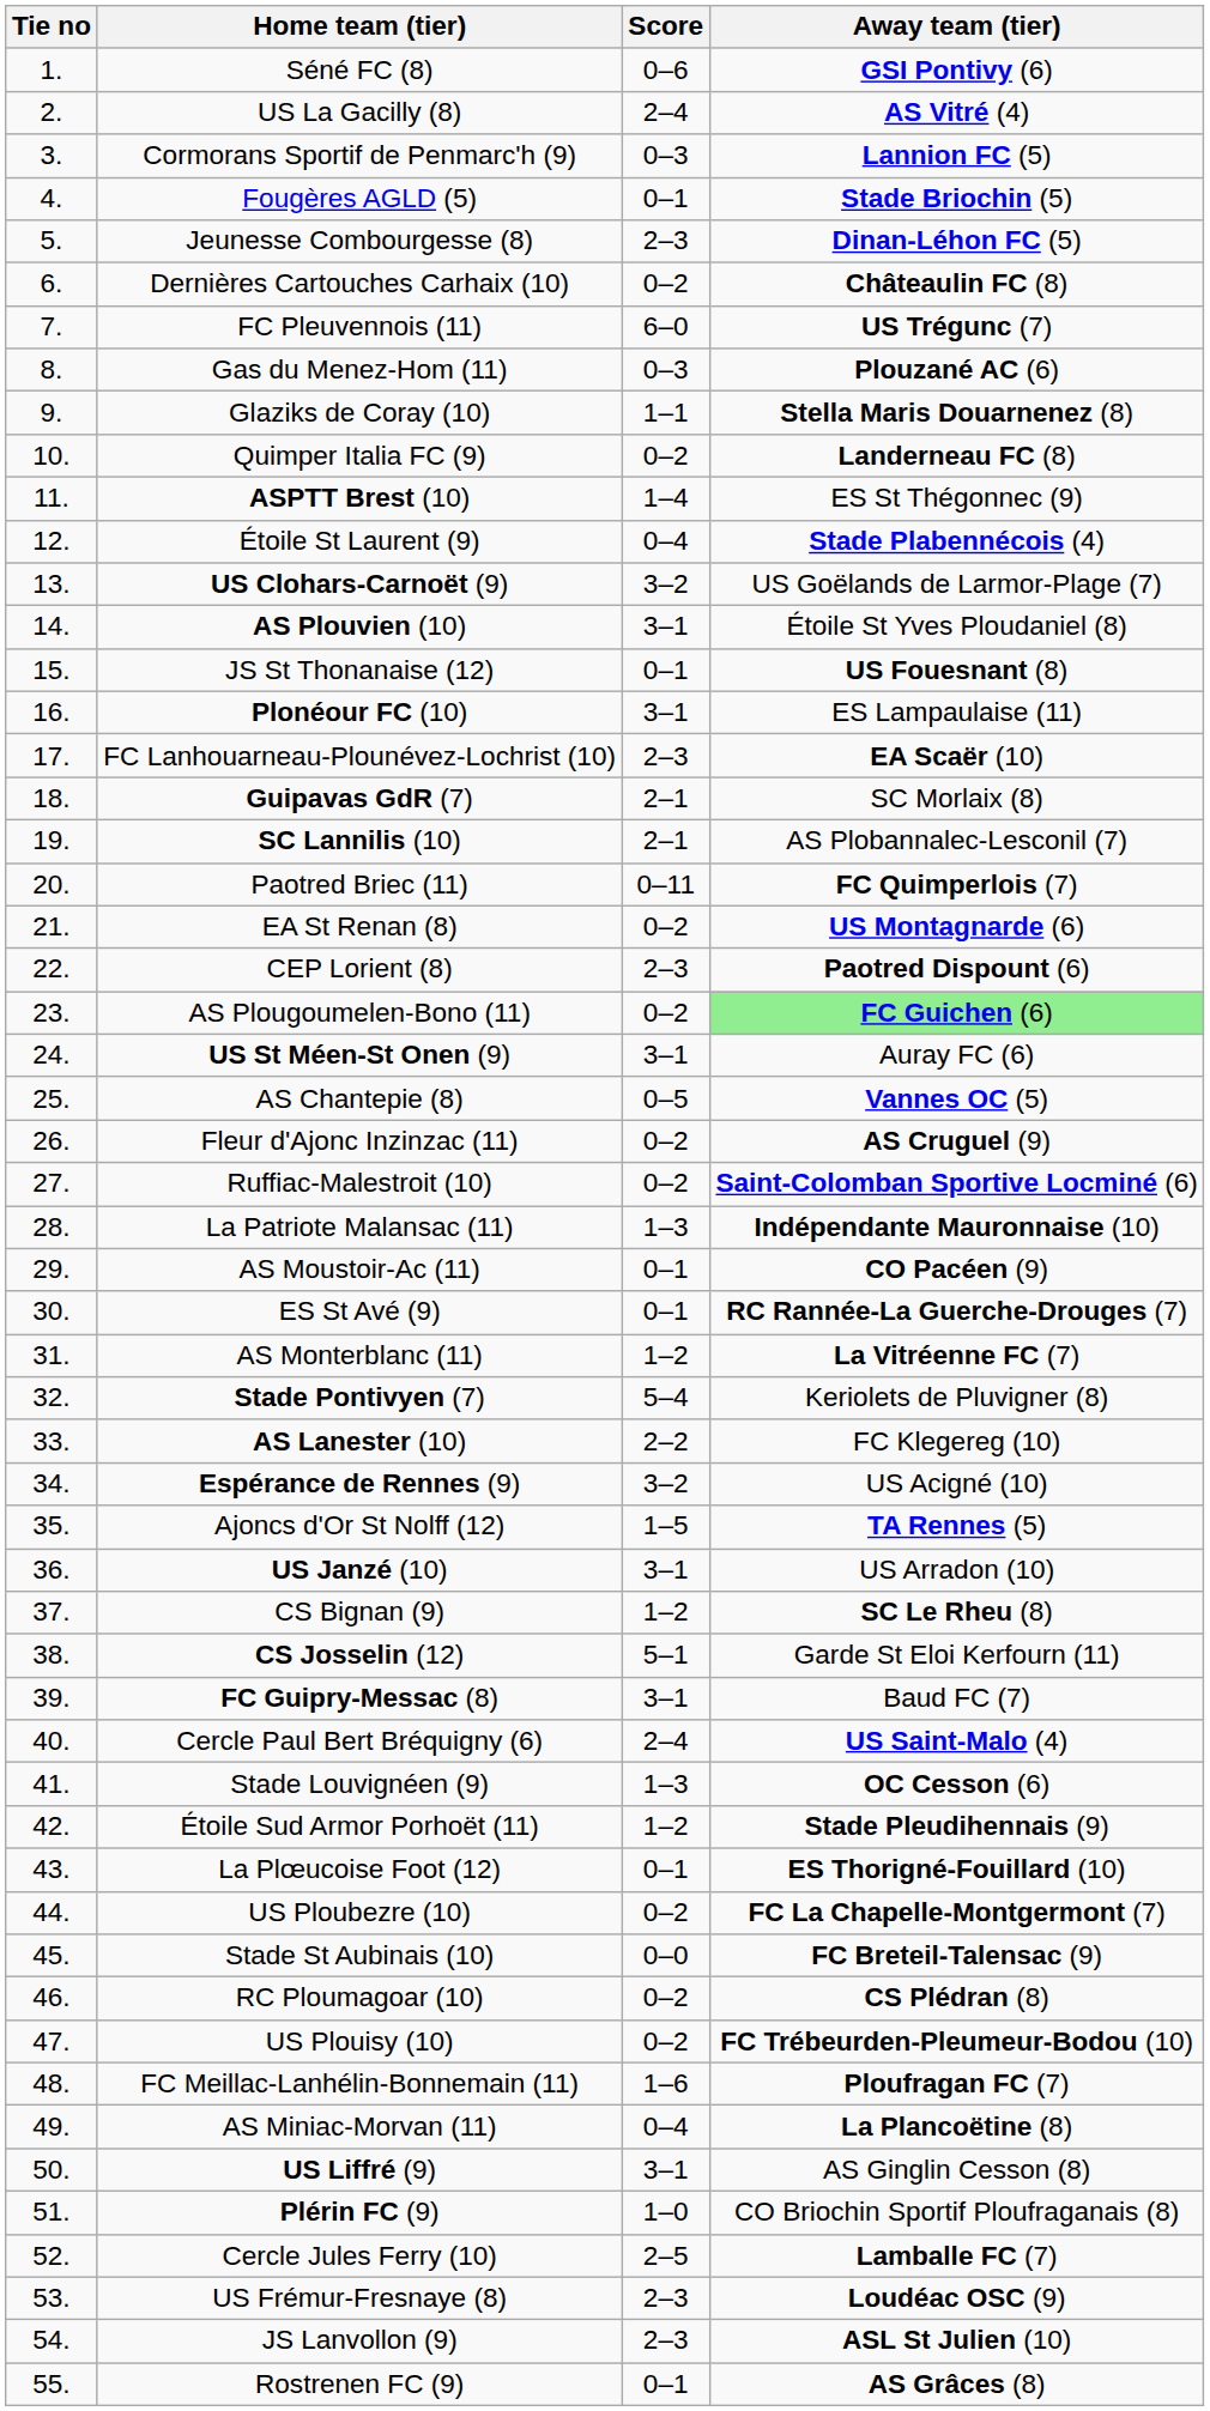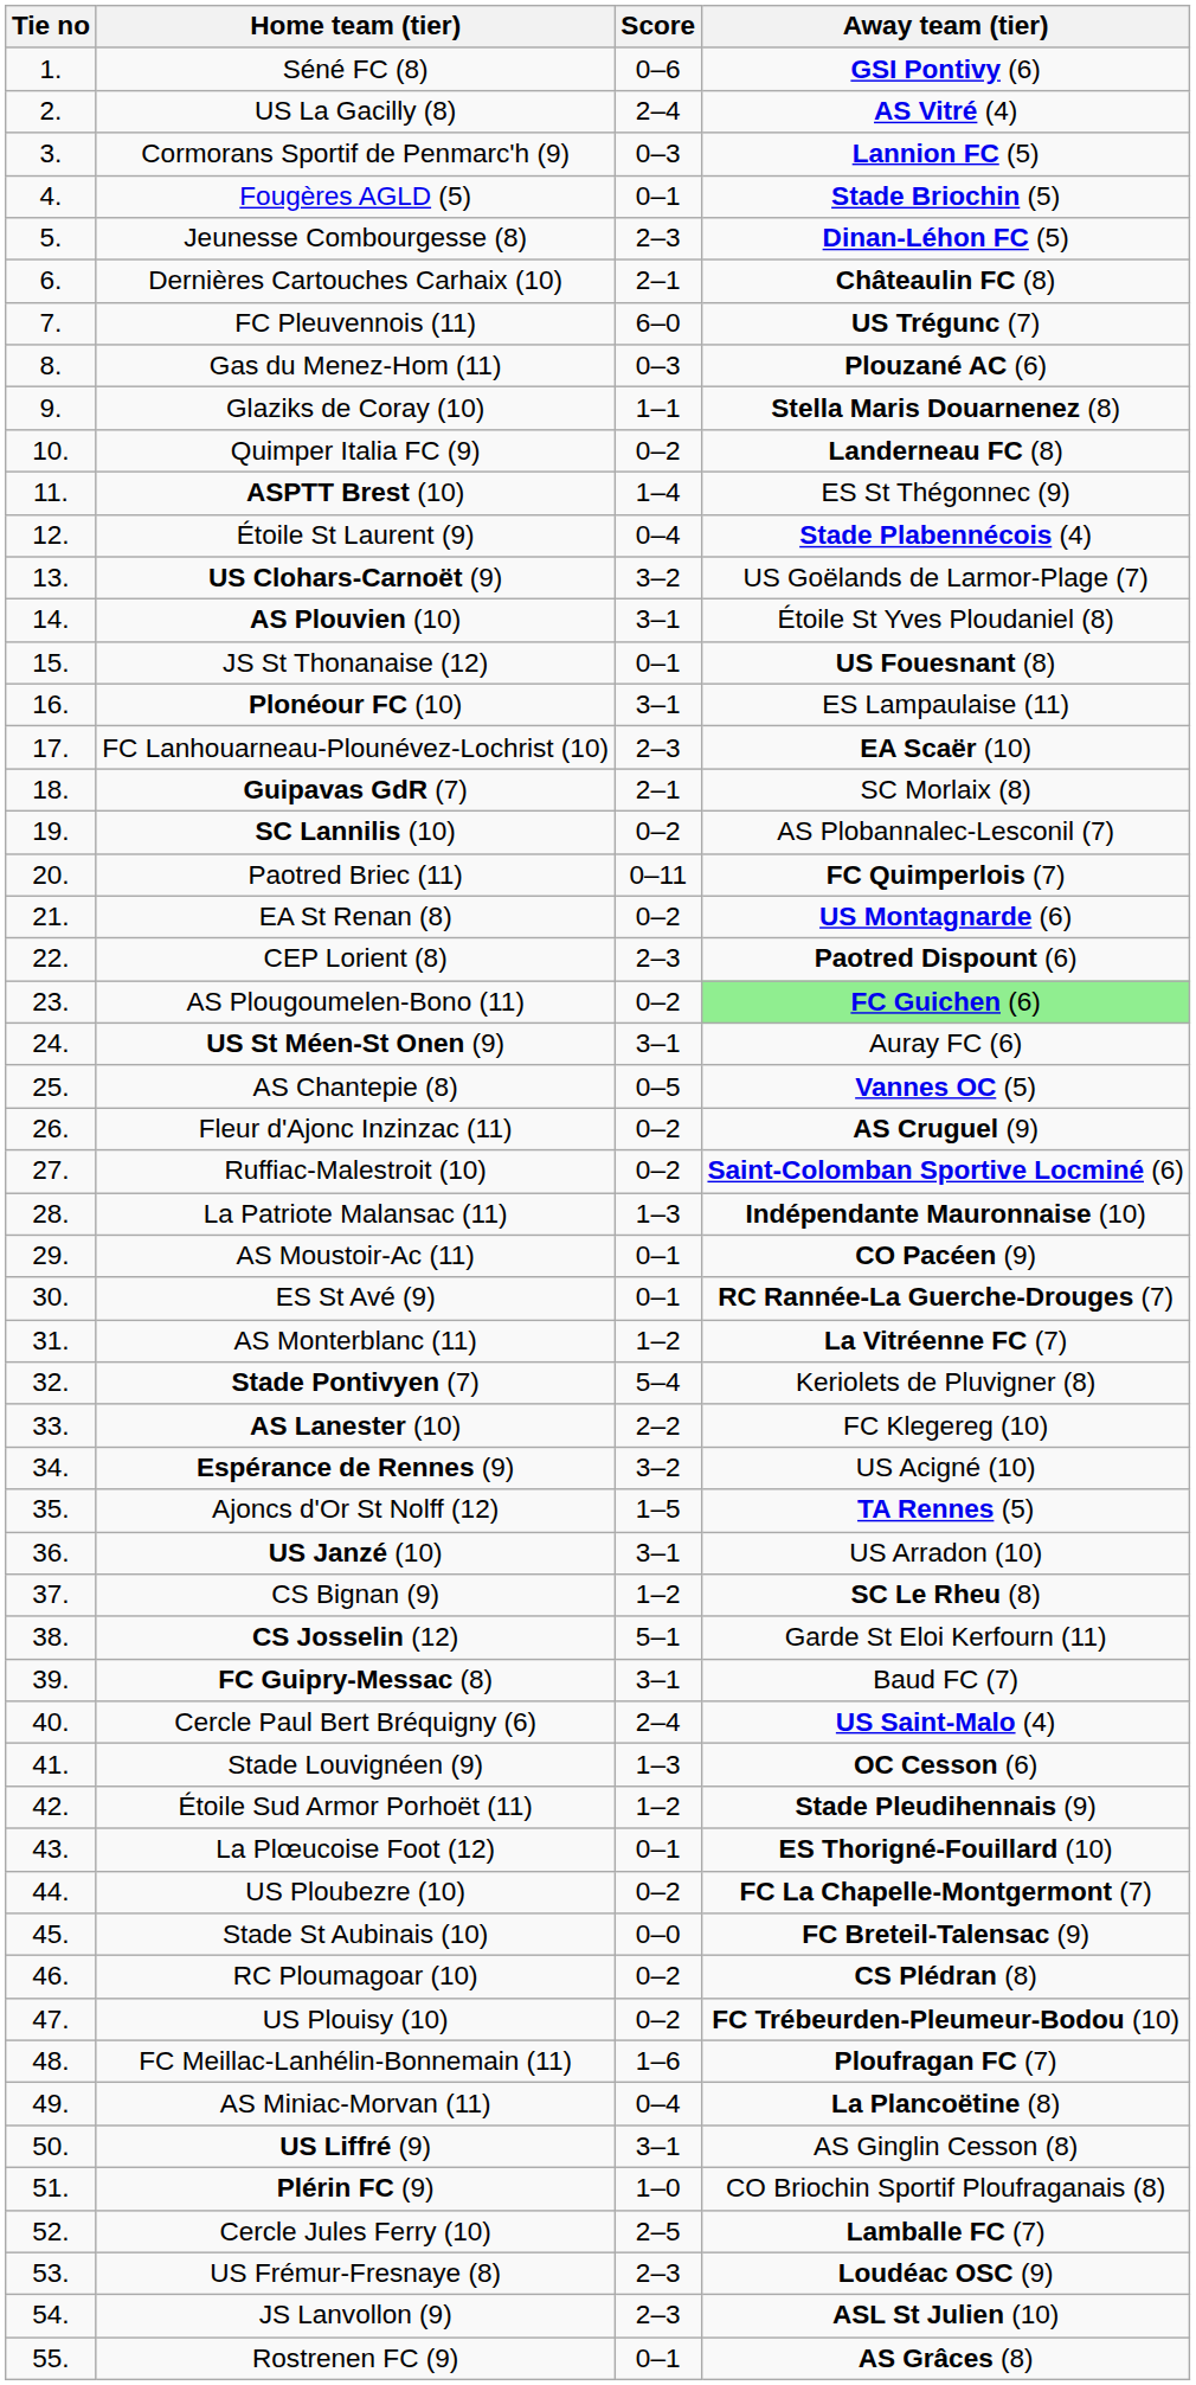Dernières Cartouches Carhaix (10) | Score: 0–2 -> 2–1
SC Lannilis (10) | Score: 2–1 -> 0–2
